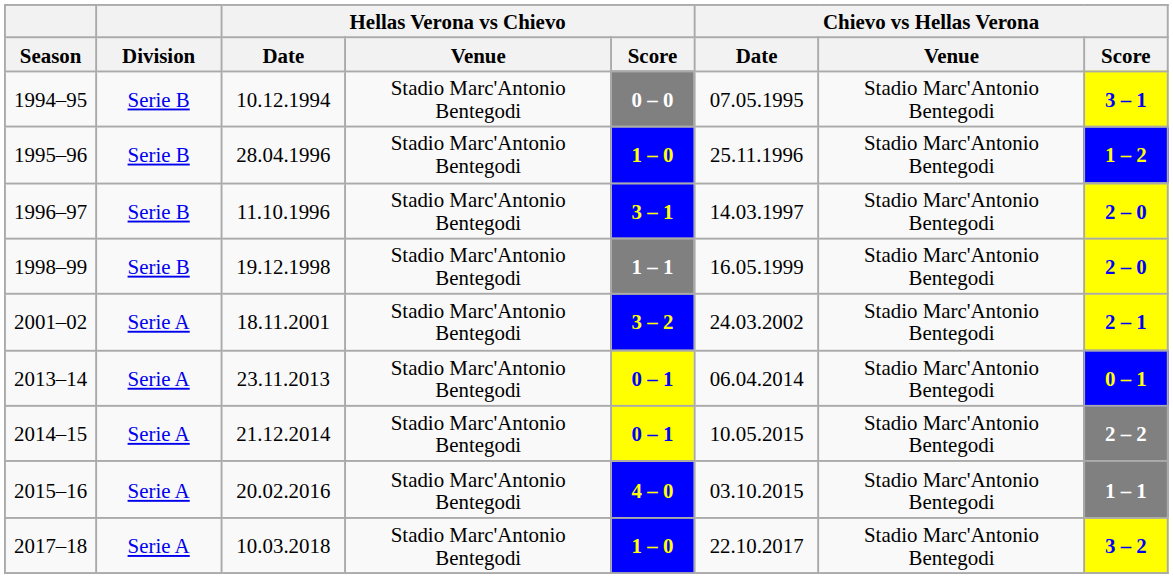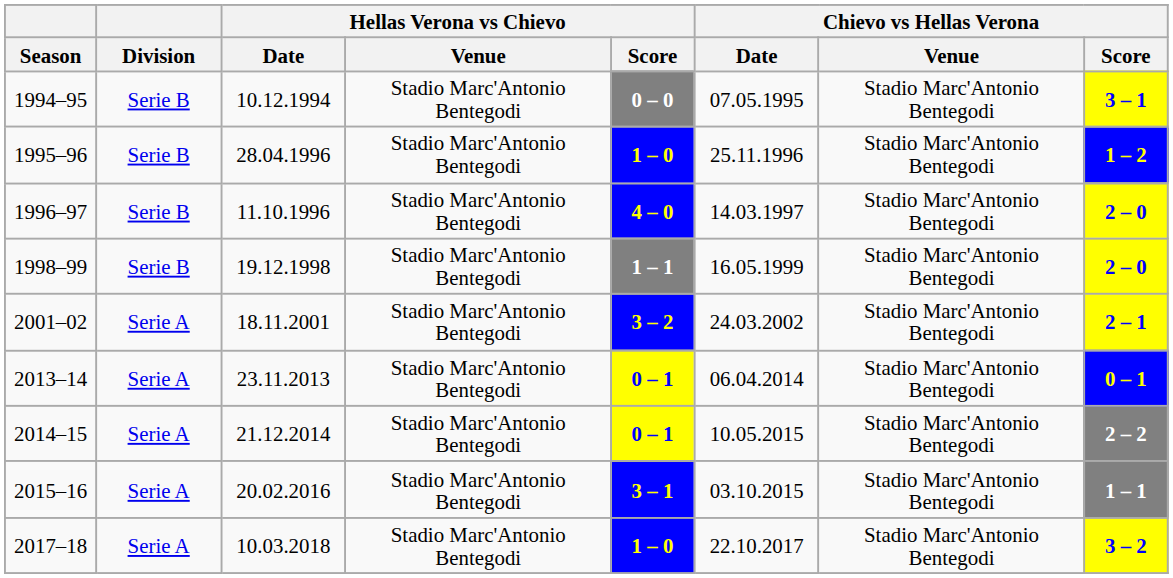1996–97 | Hellas Verona vs Chievo / Score: 3 – 1 -> 4 – 0
2015–16 | Hellas Verona vs Chievo / Score: 4 – 0 -> 3 – 1
